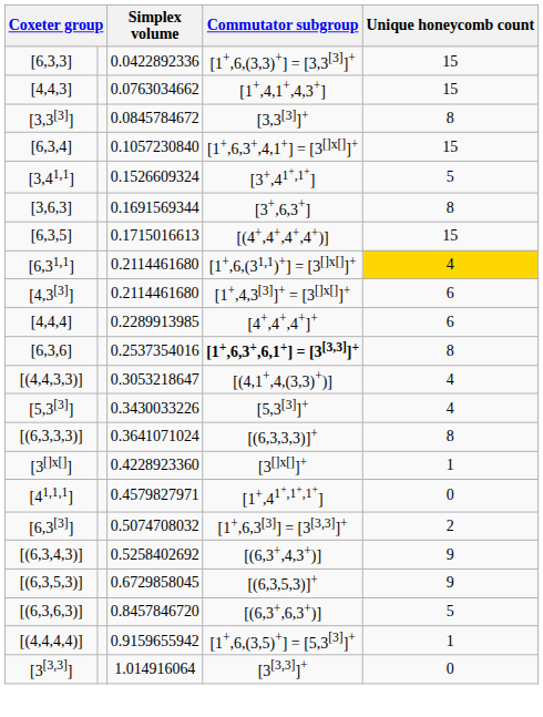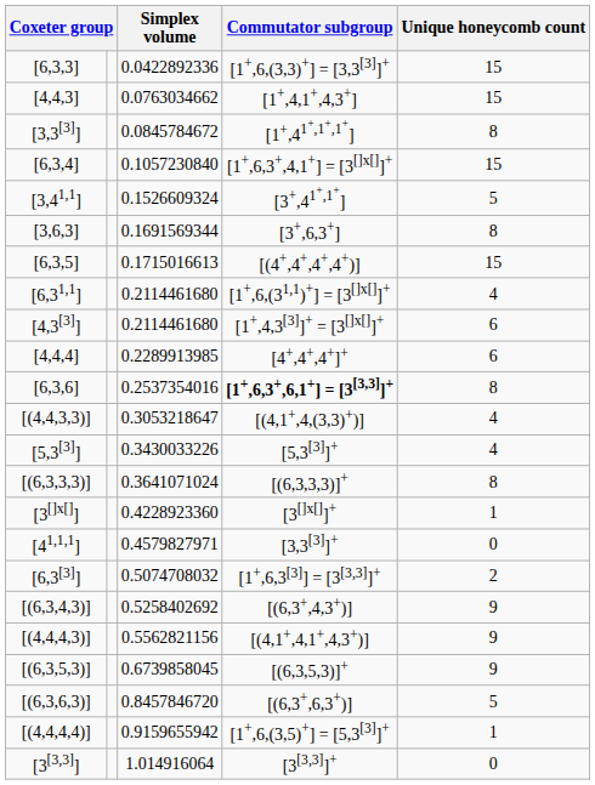[3,3[3]] | Commutator subgroup: [3,3[3]]+ -> [1+,41+,1+,1+]
[6,31,1] | Unique honeycomb count: gold background -> no background
[41,1,1] | Commutator subgroup: [1+,41+,1+,1+] -> [3,3[3]]+
+ row: [(4,4,4,3)] | 0.5562821156 | [(4,1+,4,1+,4,3+)] | 9
[(6,3,5,3)] | Simplex volume: 0.6729858045 -> 0.6739858045
